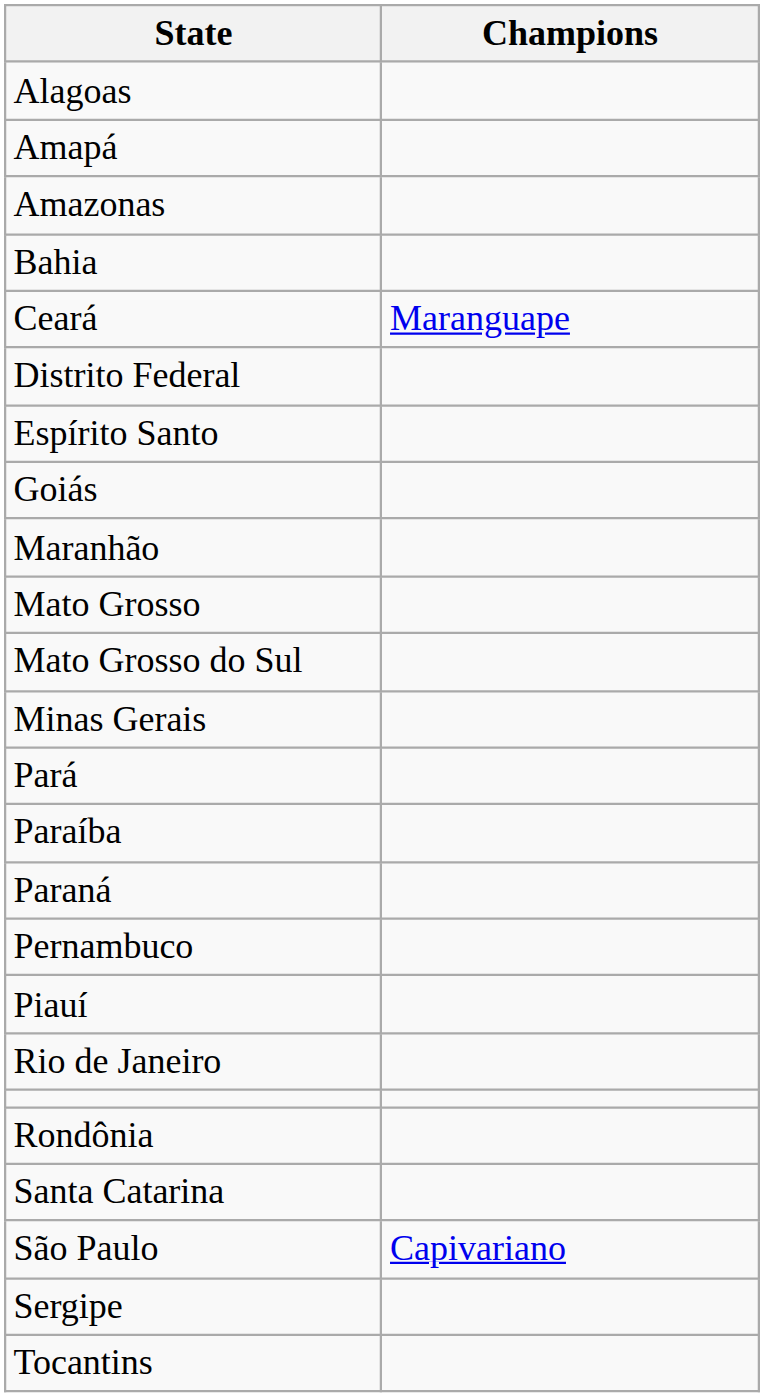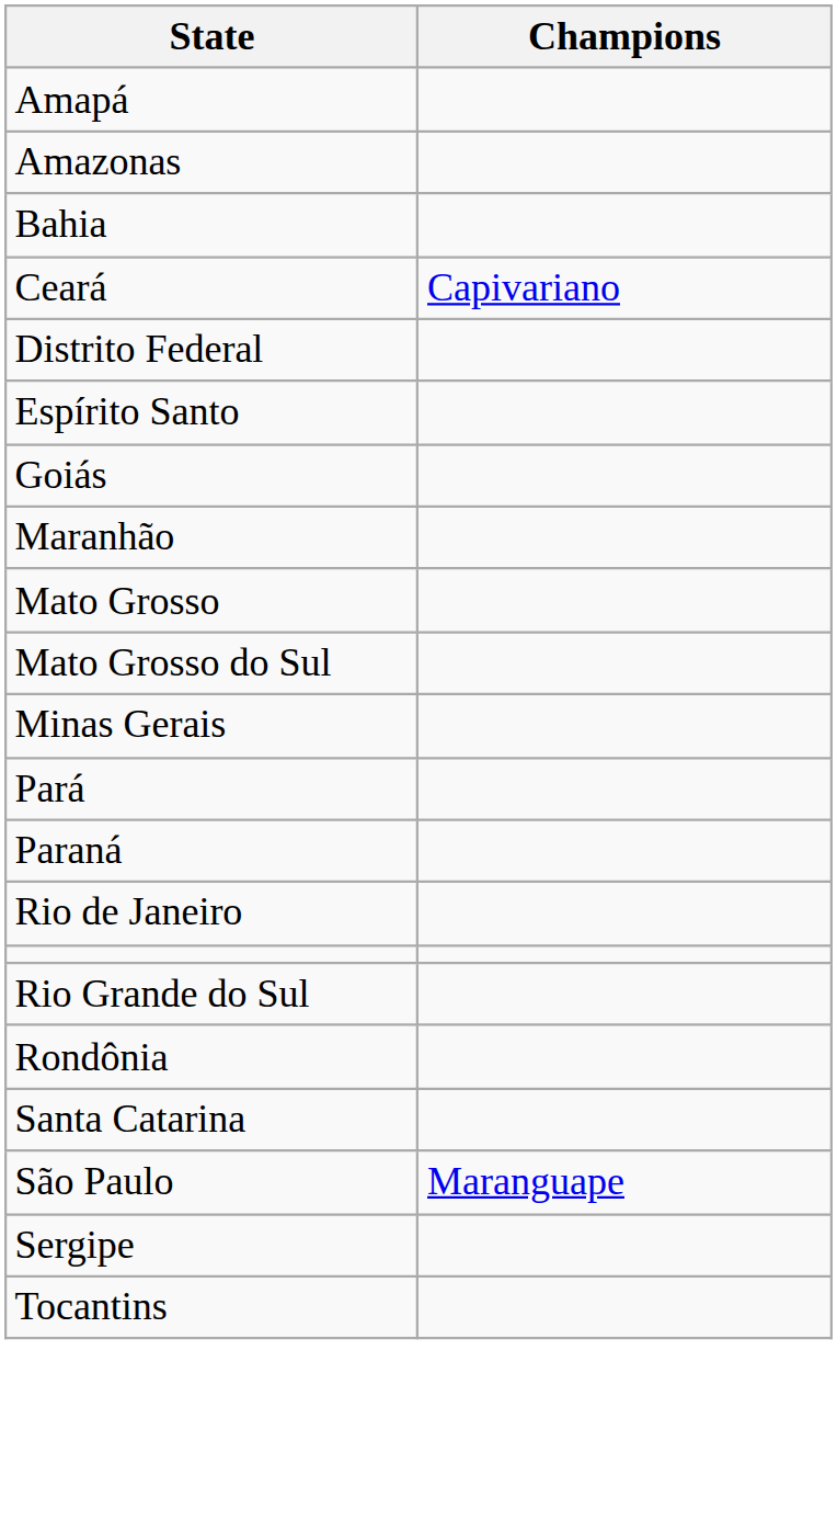- row: Alagoas
Ceará | Champions: Maranguape -> Capivariano
- row: Paraíba
- row: Pernambuco
- row: Piauí
+ row: Rio Grande do Sul
São Paulo | Champions: Capivariano -> Maranguape
